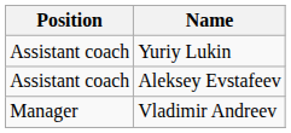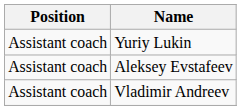Vladimir Andreev | Position: Manager -> Assistant coach
